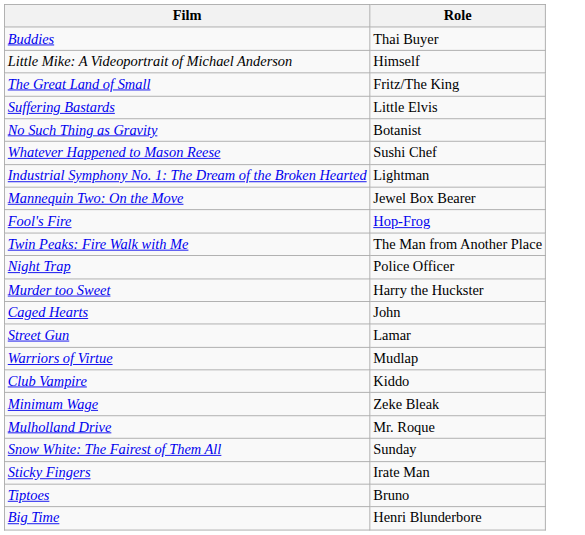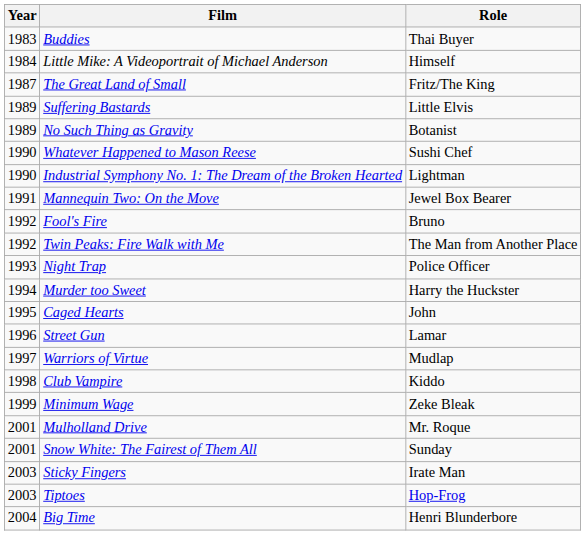+ column: Year | 1983 | 1984 | 1987 | 1989 | 1989 | 1990 | 1990 | 1991 | 1992 | 1992 | 1993 | 1994 | 1995 | 1996 | 1997 | 1998 | 1999 | 2001 | 2001 | 2003 | 2003 | 2004
Fool's Fire | Role: Hop-Frog -> Bruno
Tiptoes | Role: Bruno -> Hop-Frog
